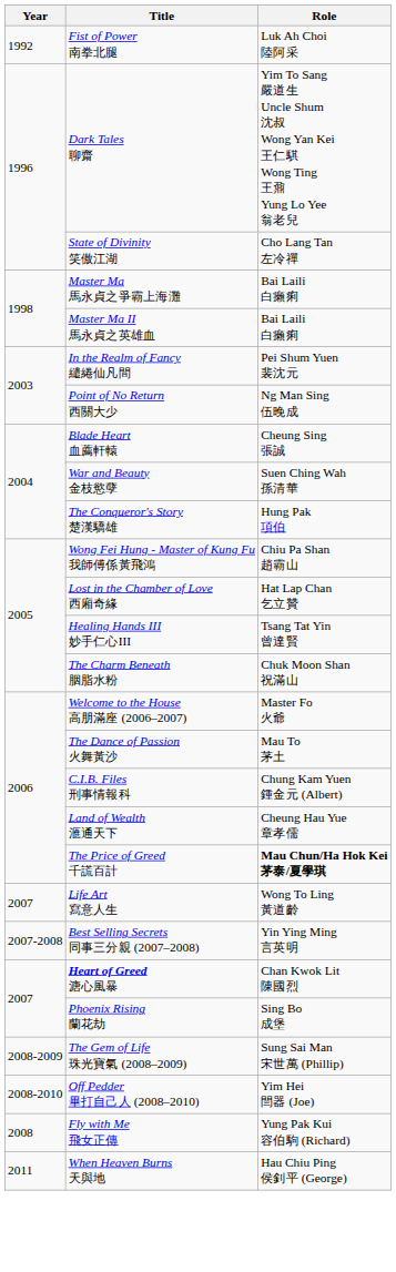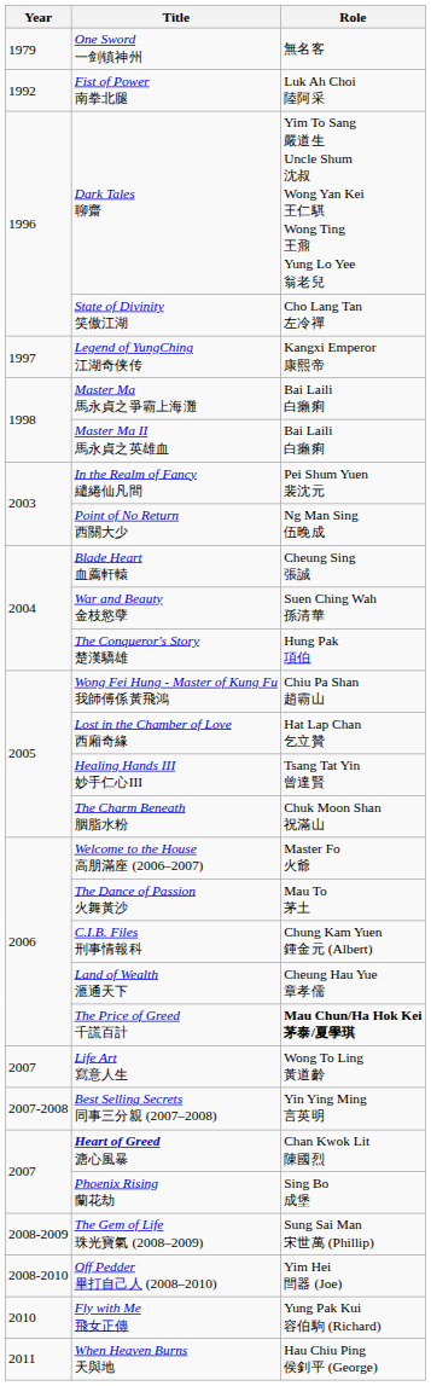+ row: 1979 | One Sword 一剑镇神州 | 無名客
+ row: 1997 | Legend of YungChing 江湖奇侠传 | Kangxi Emperor 康熙帝
Fly with Me 飛女正傳 | Year: 2008 -> 2010
